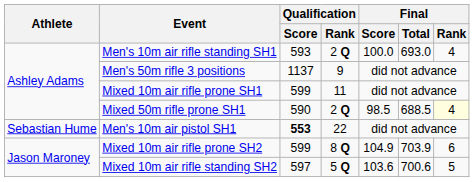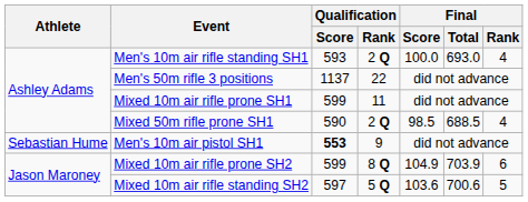Men's 50m rifle 3 positions | Qualification / Rank: 9 -> 22
Mixed 50m rifle prone SH1 | Final / Rank: lightyellow background -> no background
Men's 10m air pistol SH1 | Qualification / Rank: 22 -> 9
